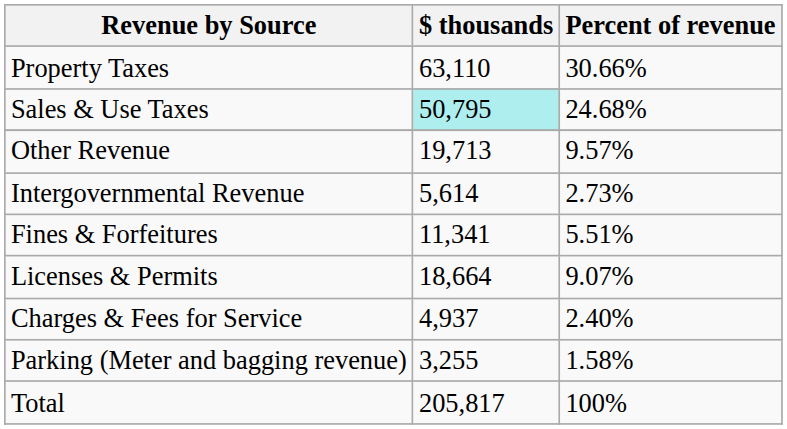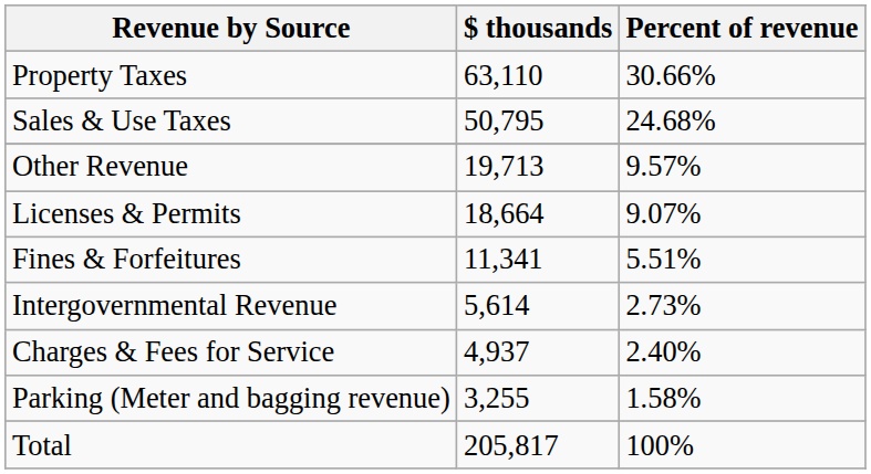Sales & Use Taxes | $ thousands: paleturquoise background -> no background
rows swapped: Licenses & Permits <-> Intergovernmental Revenue
